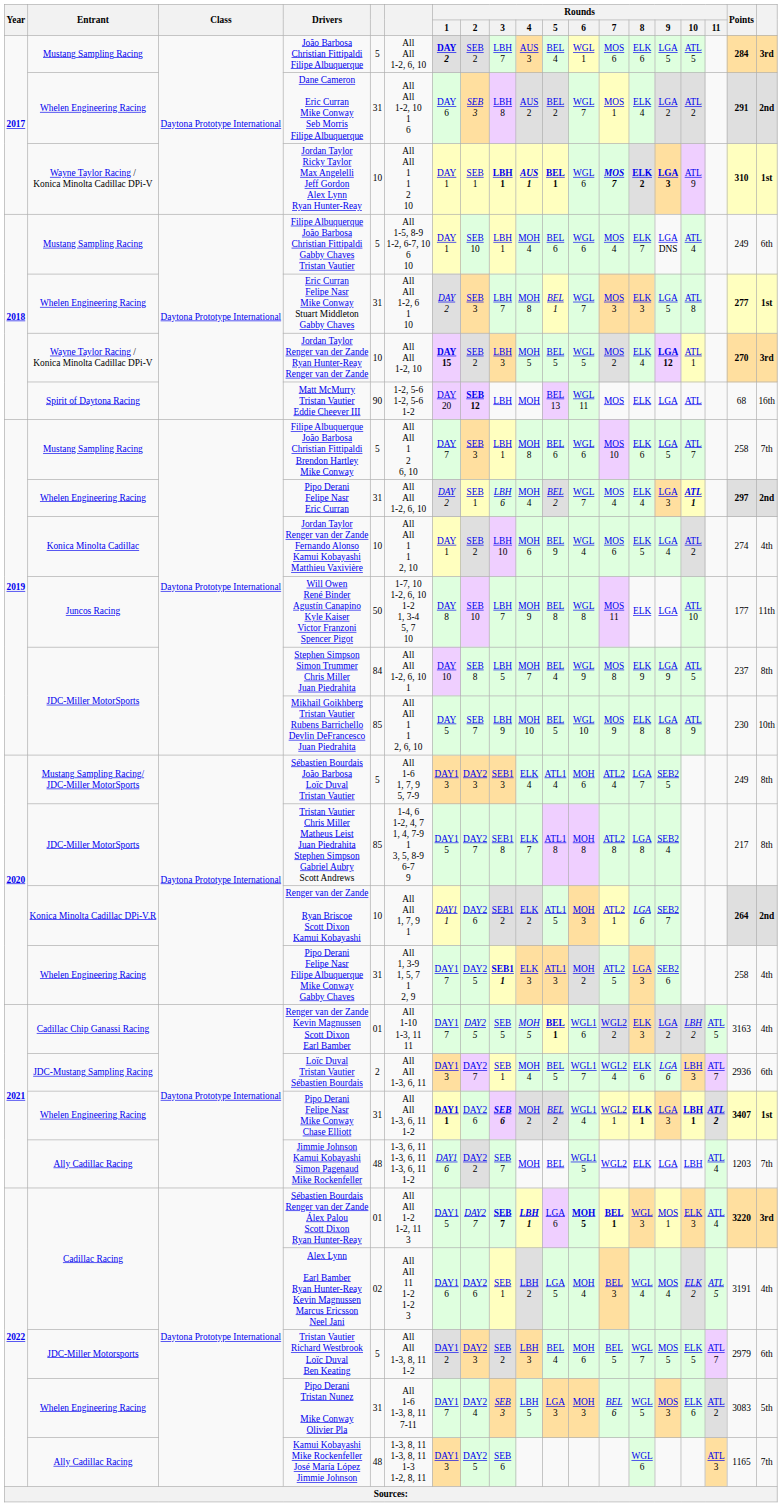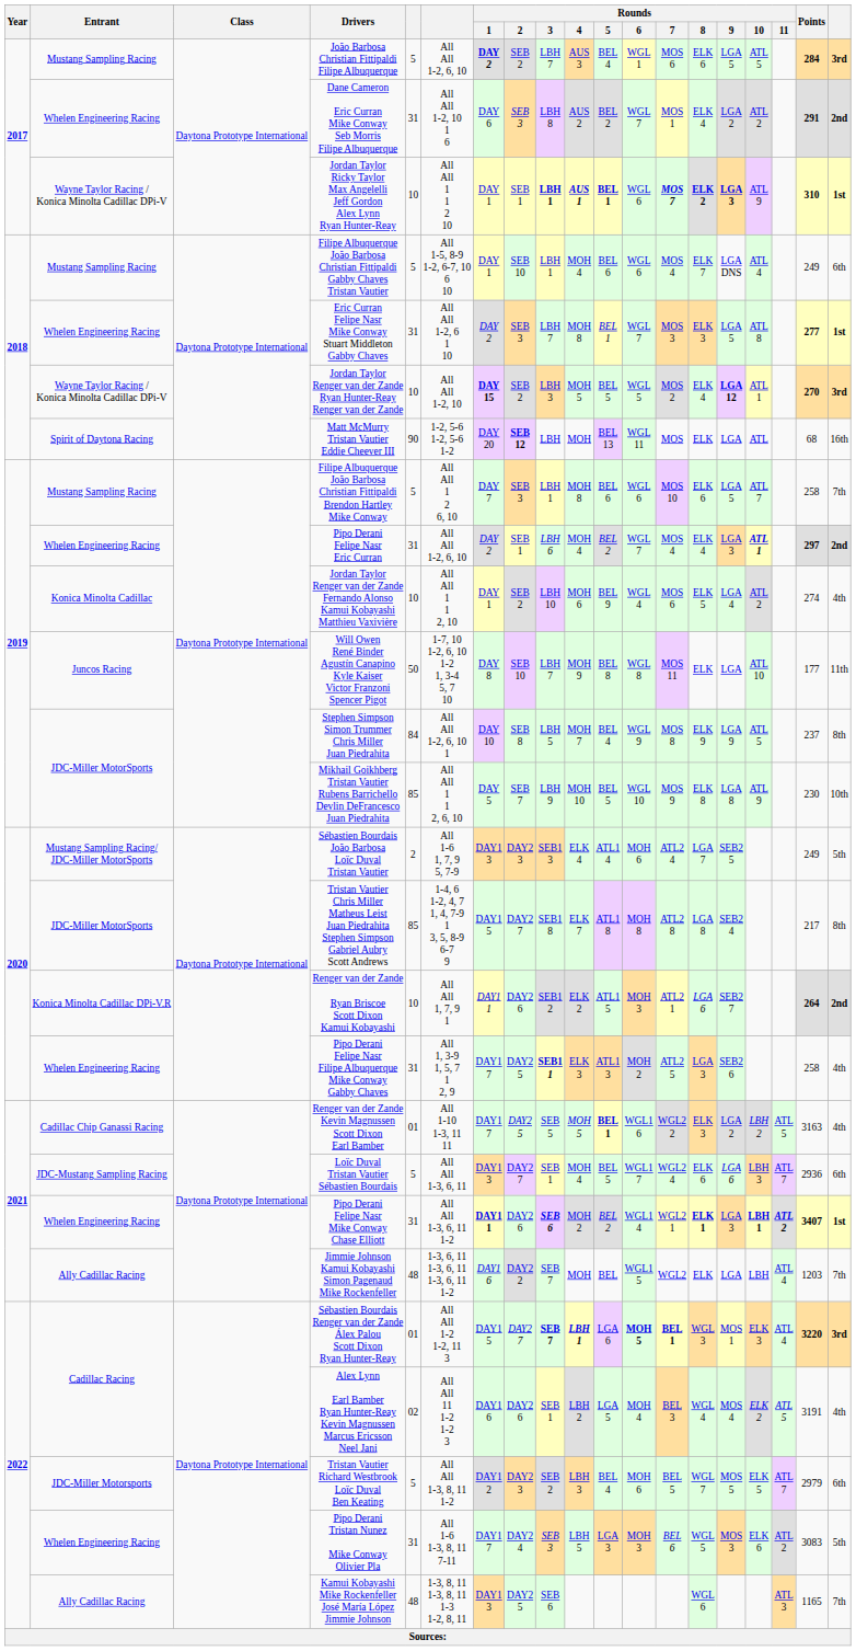Sébastien Bourdais João Barbosa Loïc Duval Tristan Vautier | column 5: 5 -> 2
Sébastien Bourdais João Barbosa Loïc Duval Tristan Vautier | column 19: 8th -> 5th
Loïc Duval Tristan Vautier Sébastien Bourdais | column 5: 2 -> 5
